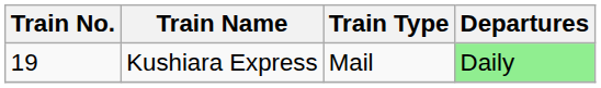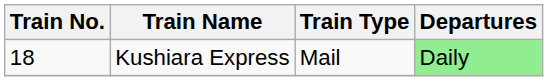Kushiara Express | Train No.: 19 -> 18
